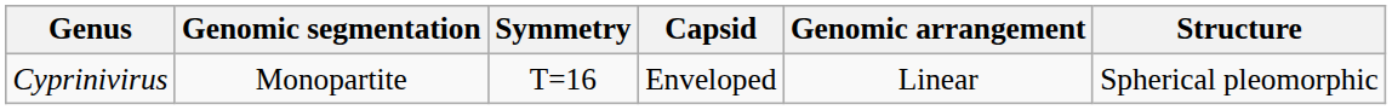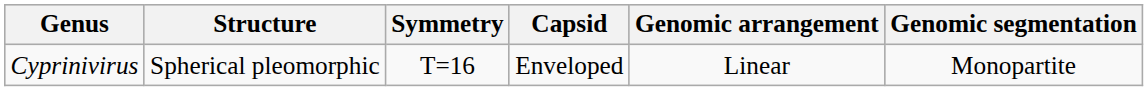columns swapped: Structure <-> Genomic segmentation
